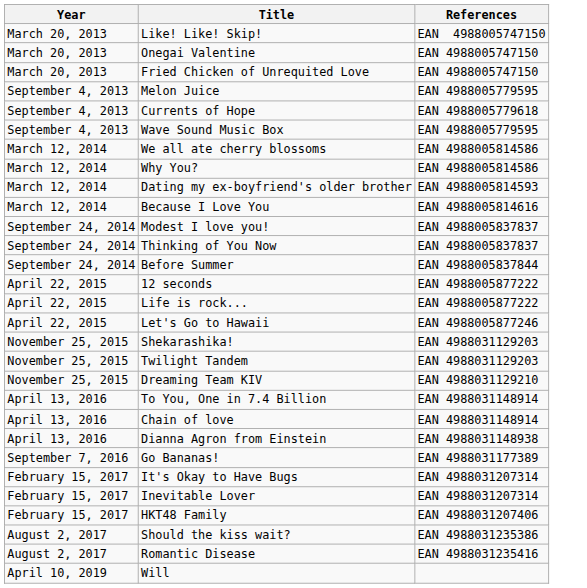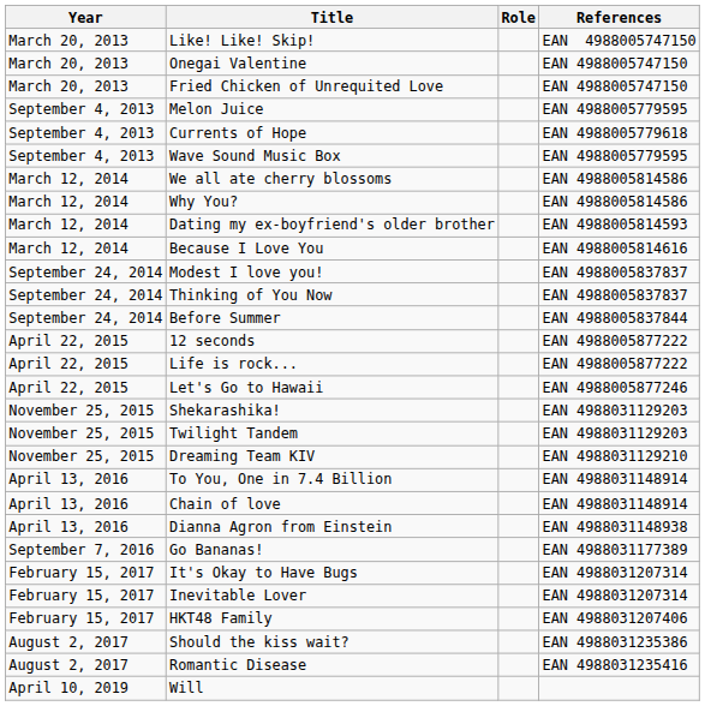+ column: Role
